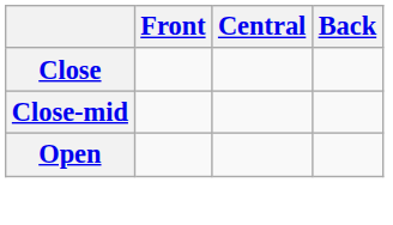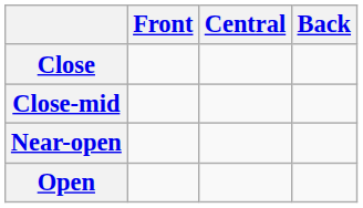+ row: Near-open
